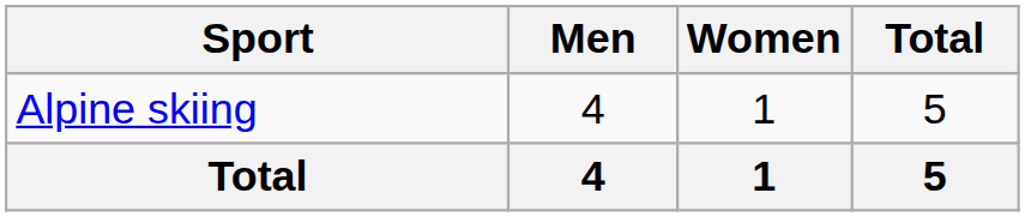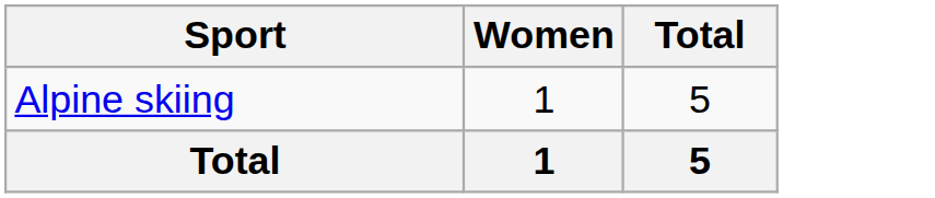- column: Men | 4 | 4
